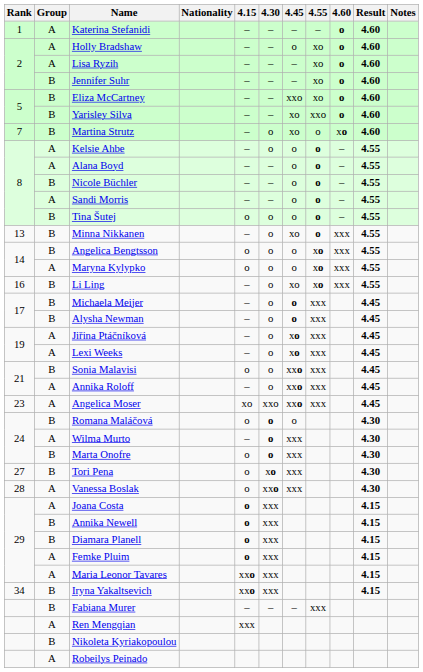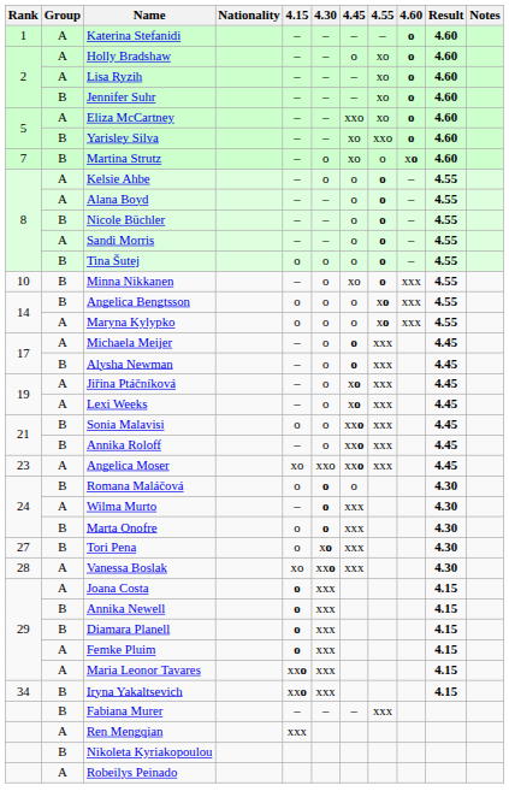Eliza McCartney | Group: B -> A
Minna Nikkanen | Rank: 13 -> 10
- row: 16 | B | Li Ling | – | o | xo | xo | xxx | 4.55
Michaela Meijer | Group: B -> A
Annika Roloff | Group: A -> B
Vanessa Boslak | 4.15: o -> xo
